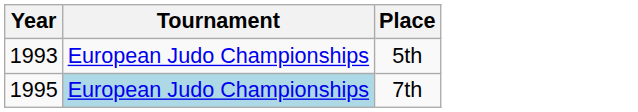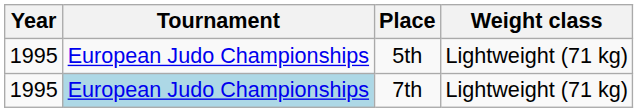+ column: Weight class | Lightweight (71 kg) | Lightweight (71 kg)
5th | Year: 1993 -> 1995
